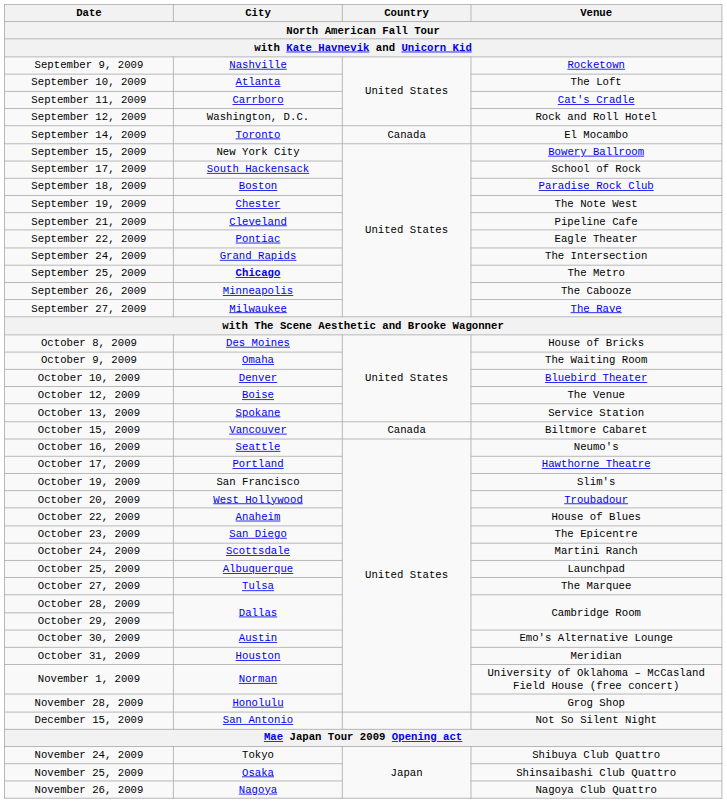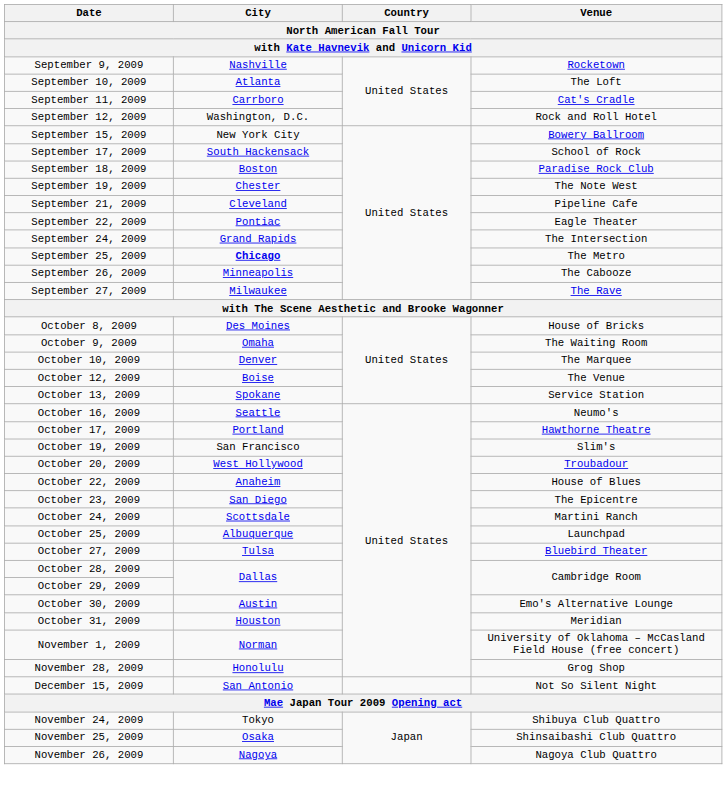- row: September 14, 2009 | Toronto | Canada | El Mocambo
October 10, 2009 | Venue: Bluebird Theater -> The Marquee
- row: October 15, 2009 | Vancouver | Canada | Biltmore Cabaret
October 27, 2009 | Venue: The Marquee -> Bluebird Theater
